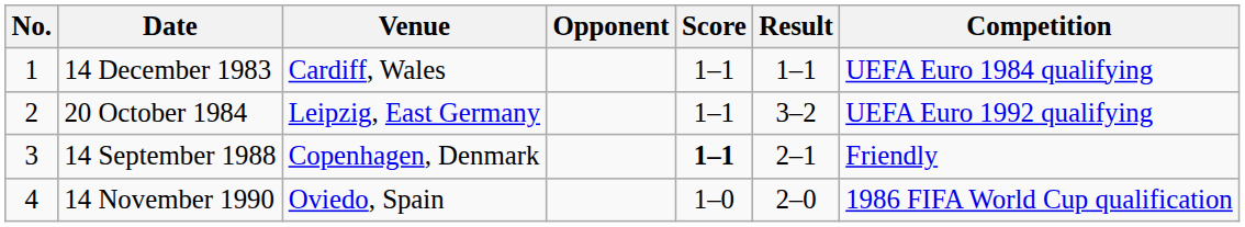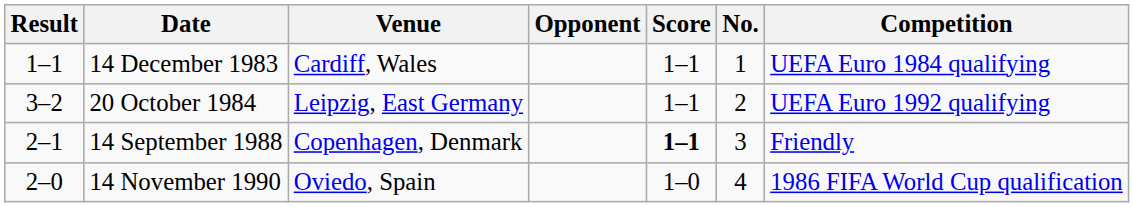columns swapped: No. <-> Result
